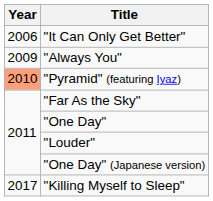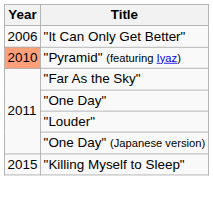- row: 2009 | "Always You"
"Killing Myself to Sleep" | Year: 2017 -> 2015
